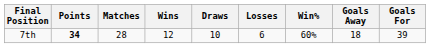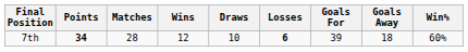columns swapped: Goals For <-> Win%
7th | Losses: normal -> bold
